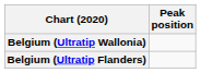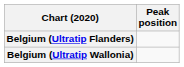rows swapped: Belgium (Ultratip Flanders) <-> Belgium (Ultratip Wallonia)
